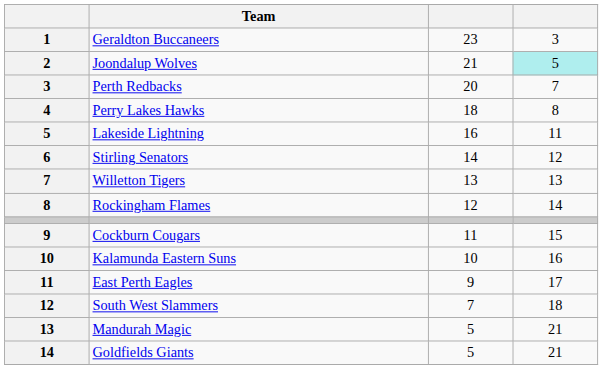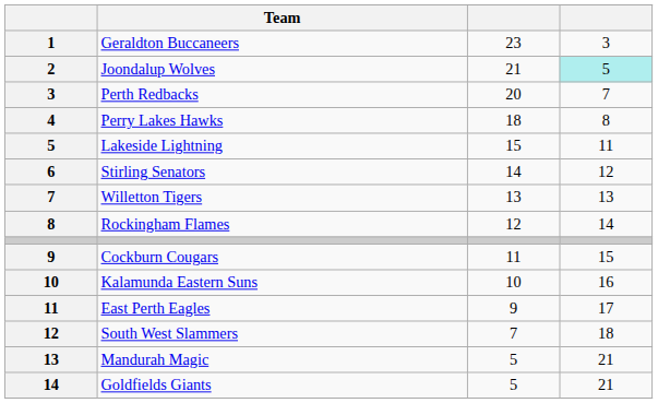Lakeside Lightning | column 3: 16 -> 15
